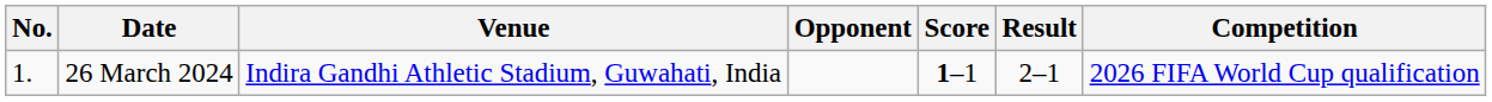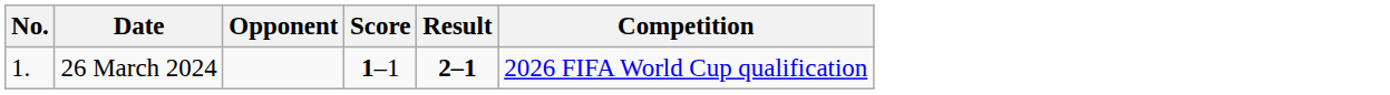- column: Venue | Indira Gandhi Athletic Stadium, Guwahati, India
26 March 2024 | Result: normal -> bold
